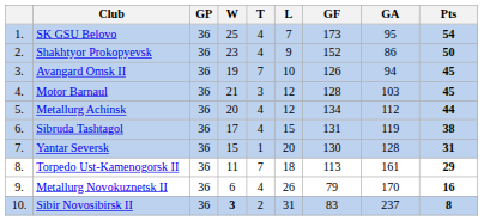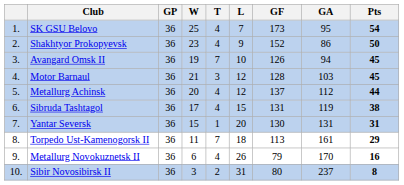Metallurg Achinsk | GF: 134 -> 137
Yantar Seversk | GA: 128 -> 131
Sibir Novosibirsk II | W: bold -> normal
Sibir Novosibirsk II | GF: 83 -> 80
